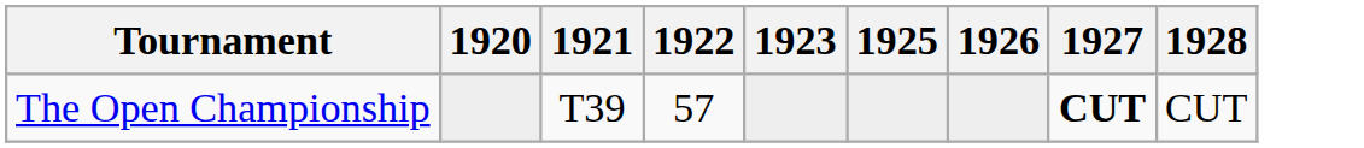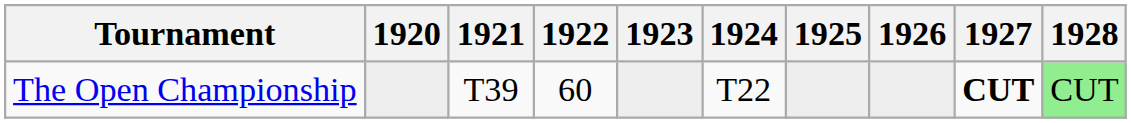+ column: 1924 | T22
The Open Championship | 1922: 57 -> 60
The Open Championship | 1928: no background -> lightgreen background
